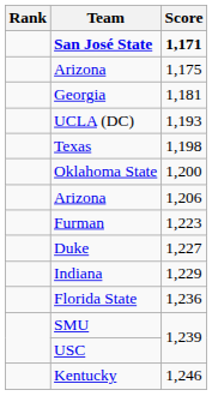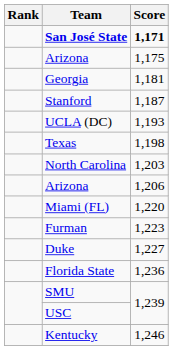+ row: Stanford | 1,187
- row: Oklahoma State | 1,200
+ row: North Carolina | 1,203
+ row: Miami (FL) | 1,220
- row: Indiana | 1,229
